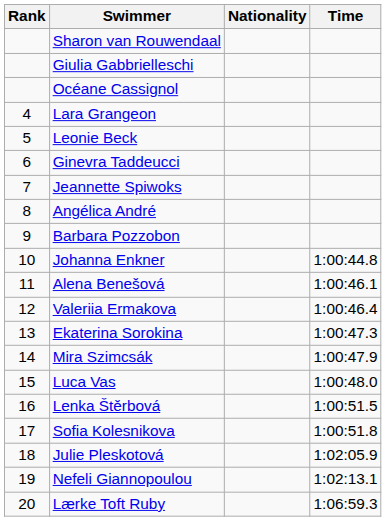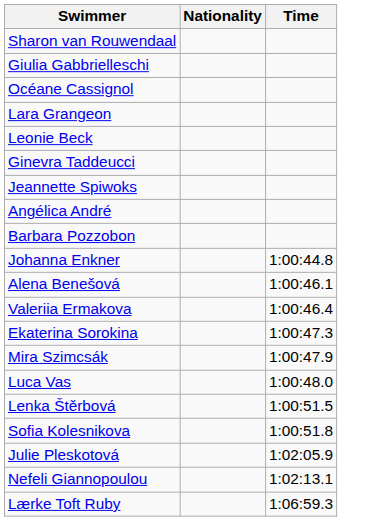- column: Rank | 4 | 5 | 6 | 7 | 8 | 9 | 10 | 11 | 12 | 13 | 14 | 15 | 16 | 17 | 18 | 19 | 20
